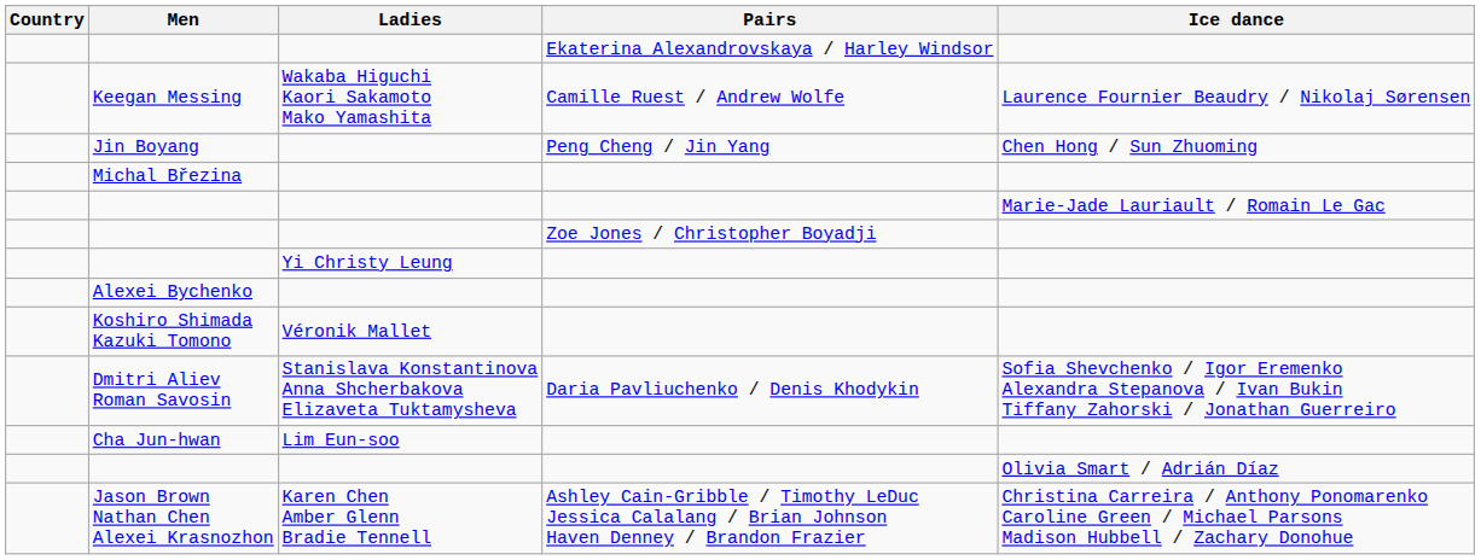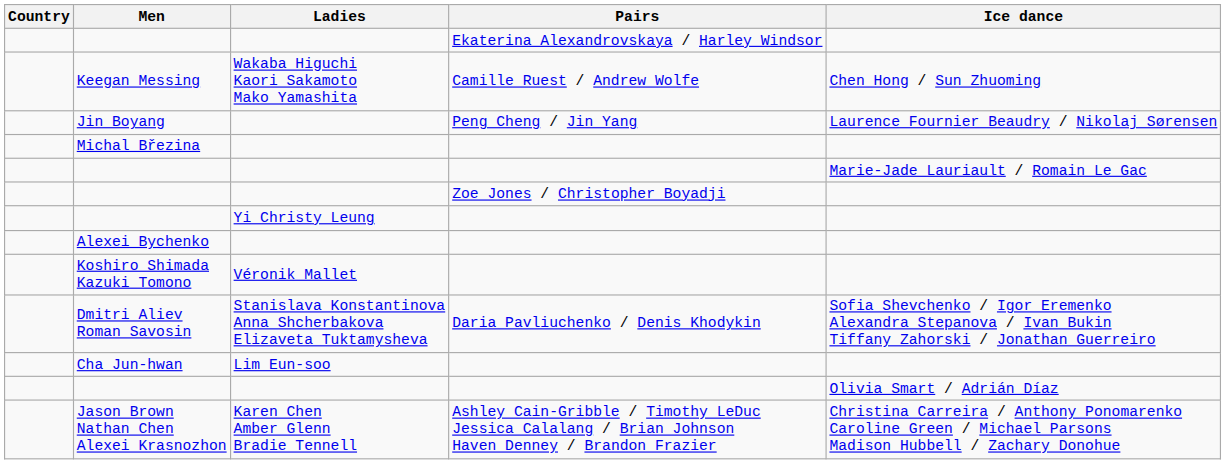Keegan Messing | Ice dance: Laurence Fournier Beaudry / Nikolaj Sørensen -> Chen Hong / Sun Zhuoming
Jin Boyang | Ice dance: Chen Hong / Sun Zhuoming -> Laurence Fournier Beaudry / Nikolaj Sørensen
